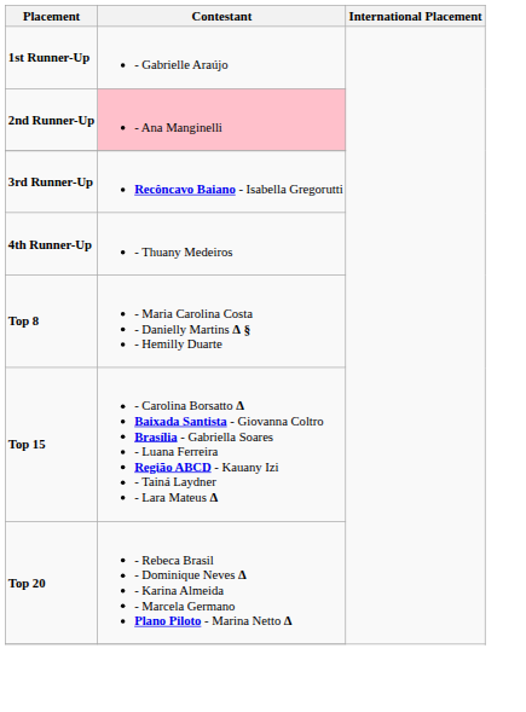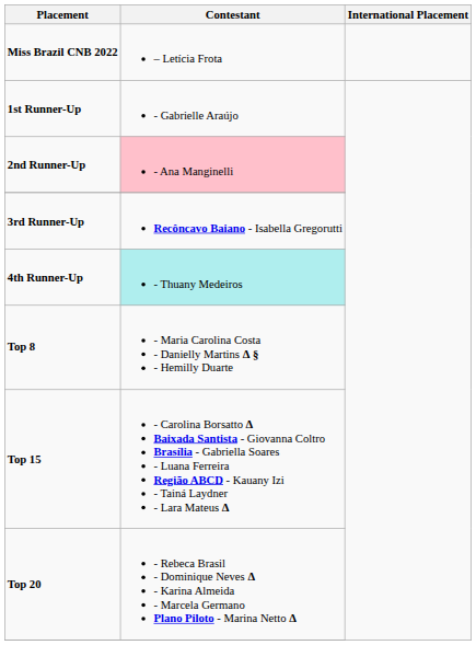+ row: Miss Brazil CNB 2022 | – Letícia Frota
4th Runner-Up | Contestant: no background -> paleturquoise background
